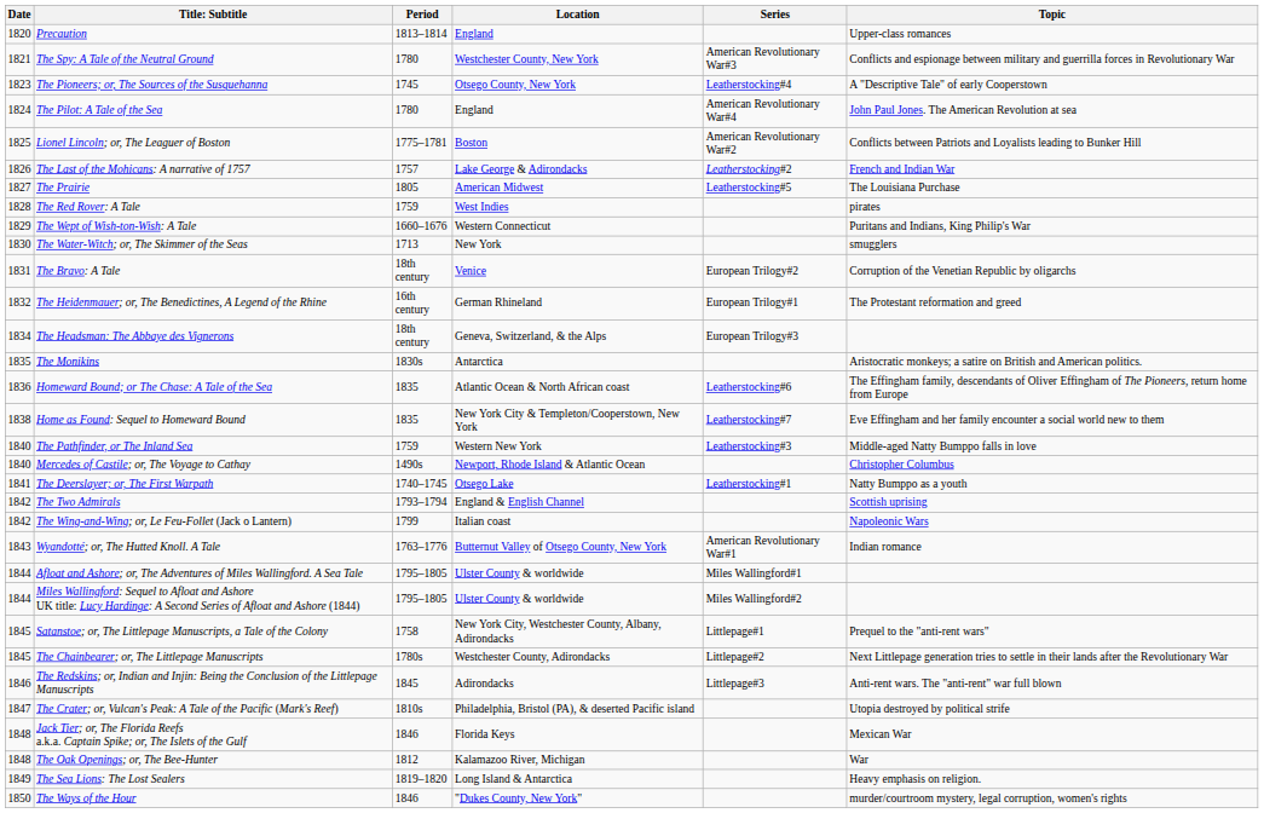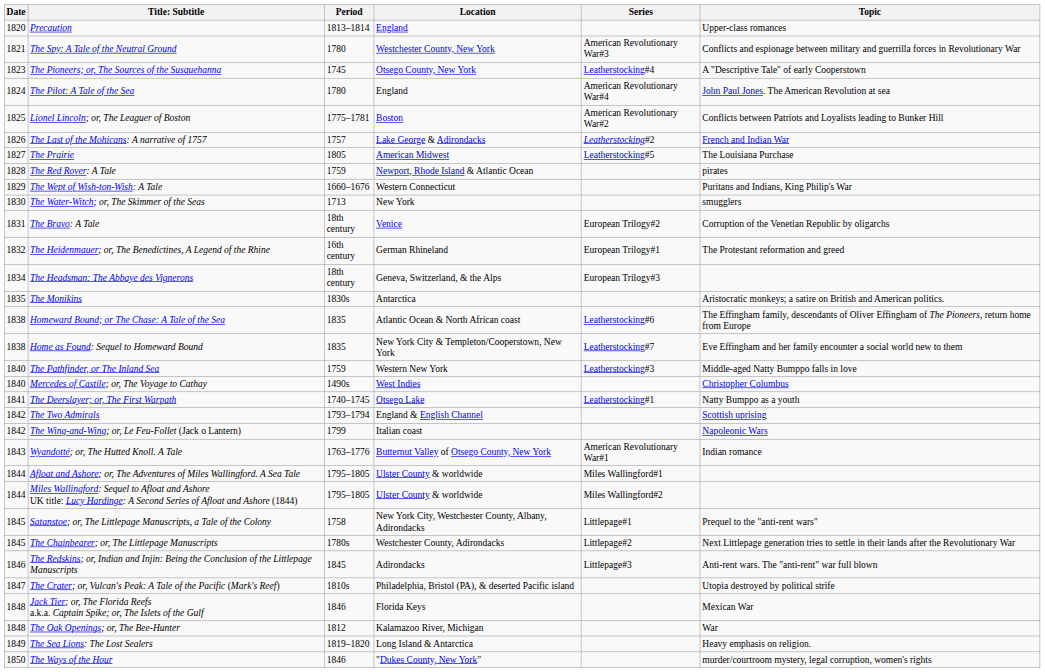The Red Rover: A Tale | Location: West Indies -> Newport, Rhode Island & Atlantic Ocean
Homeward Bound; or The Chase: A Tale of the Sea | Date: 1836 -> 1838
Mercedes of Castile; or, The Voyage to Cathay | Location: Newport, Rhode Island & Atlantic Ocean -> West Indies
